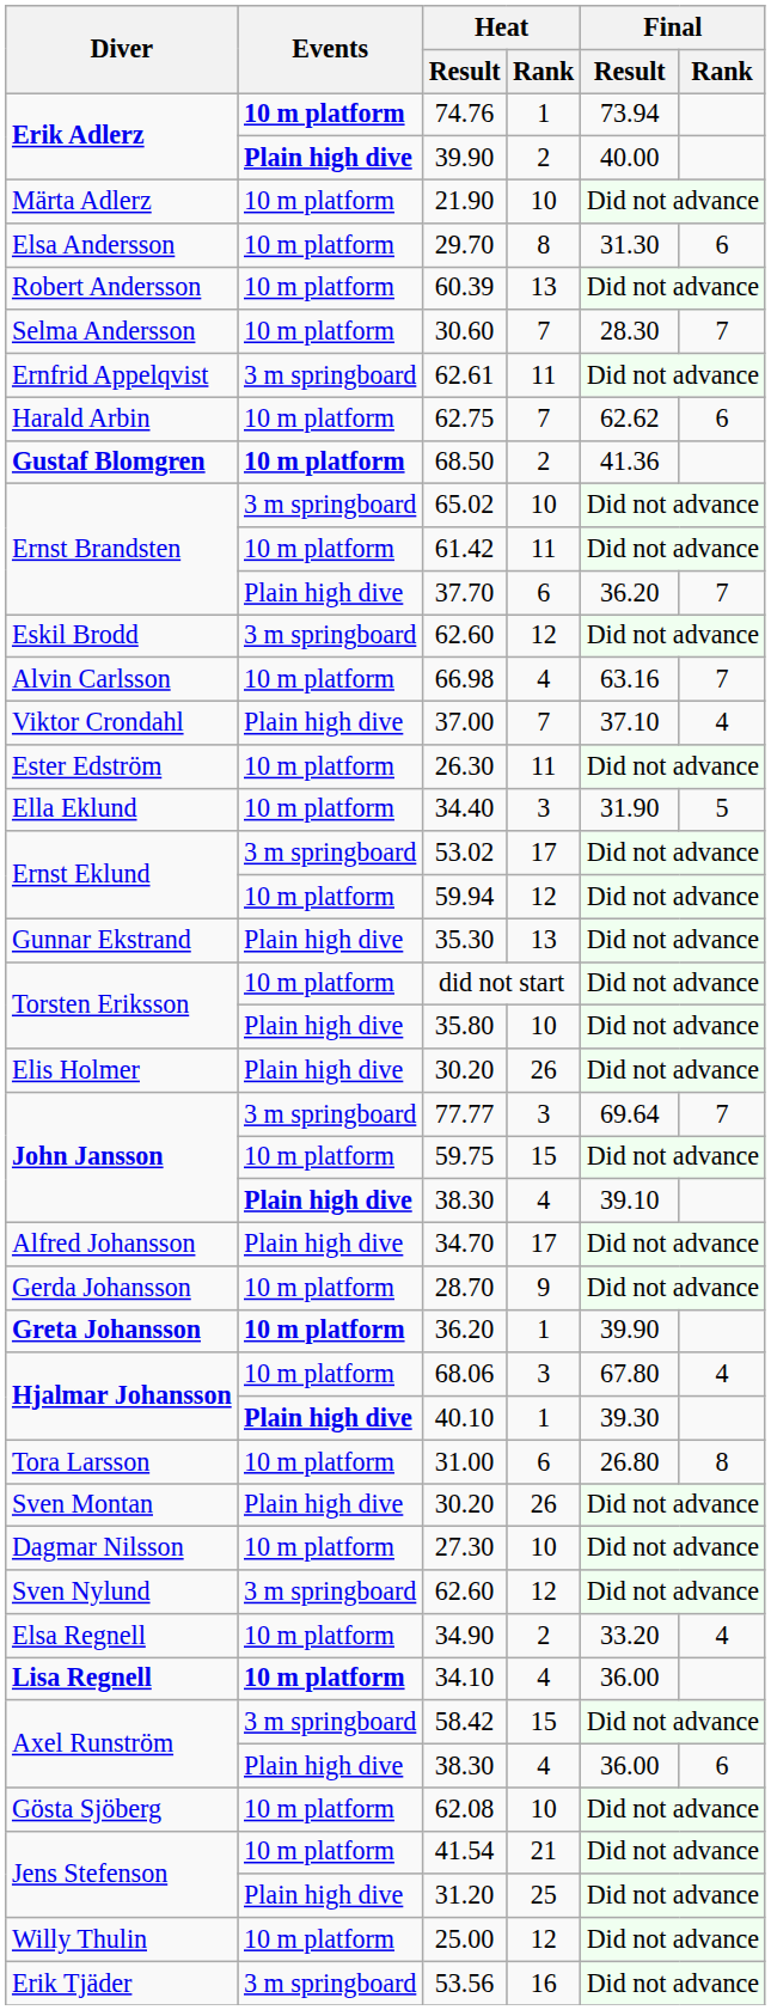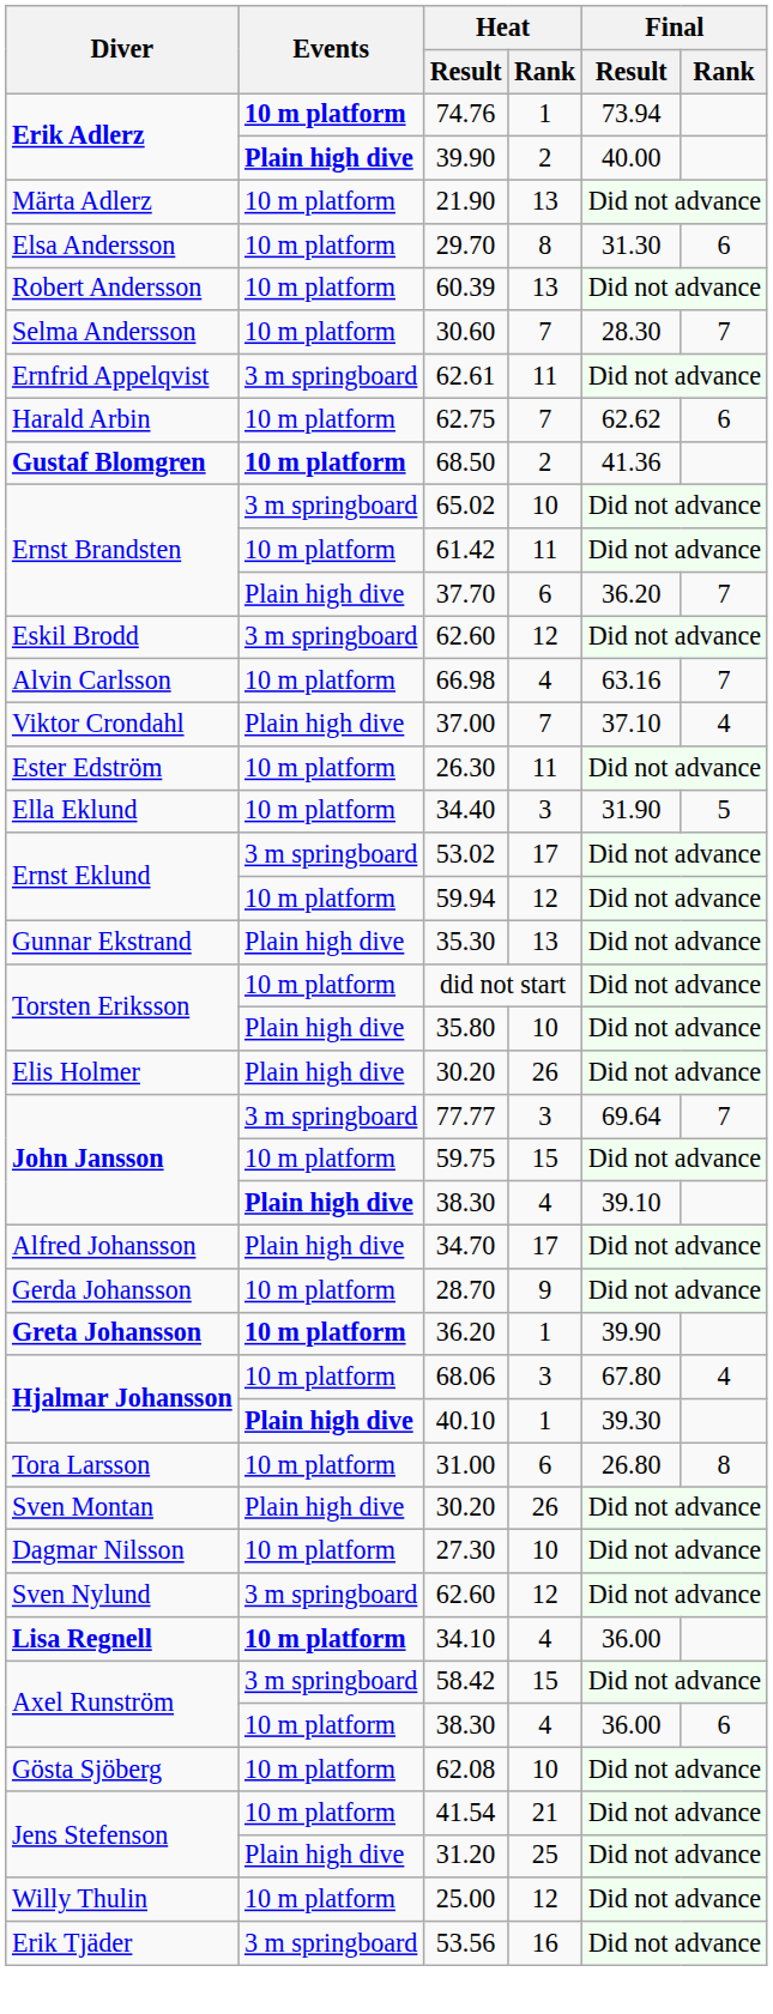21.90 | Heat / Rank: 10 -> 13
- row: Elsa Regnell | 10 m platform | 34.90 | 2 | 33.20 | 4
Axel Runström / 38.30 | Events: Plain high dive -> 10 m platform
